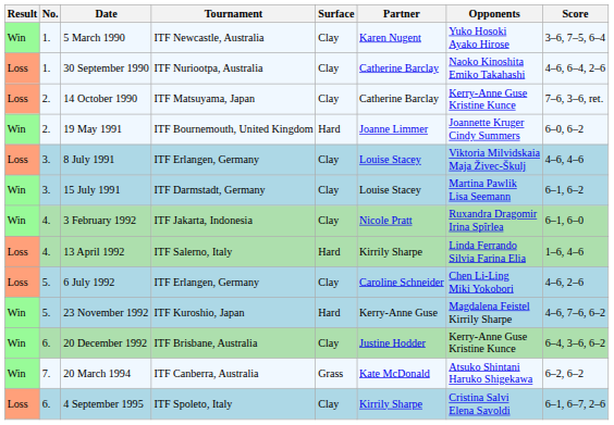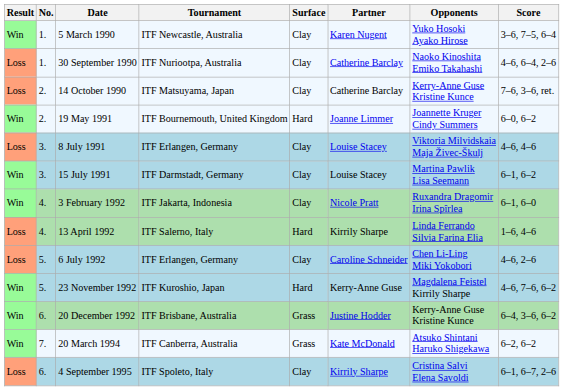20 December 1992 | Surface: Clay -> Grass
